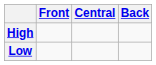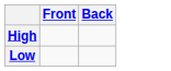- column: Central
